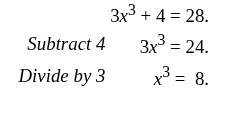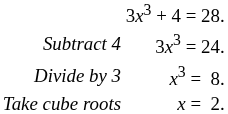+ row: Take cube roots | x = 2.
